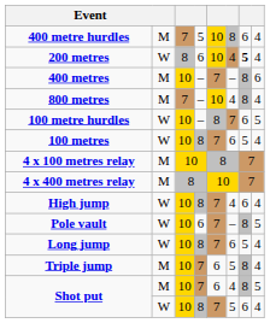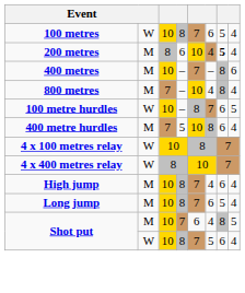rows swapped: 100 metres <-> 400 metre hurdles
200 metres | column 2: W -> M
4 x 100 metres relay | column 2: M -> W
4 x 400 metres relay | column 2: M -> W
High jump | column 2: W -> M
- row: Pole vault | W | 10 | 6 | 7 | – | 8 | 5
Long jump | column 2: W -> M
- row: Triple jump | M | 10 | 7 | 6 | 5 | 8 | 4
